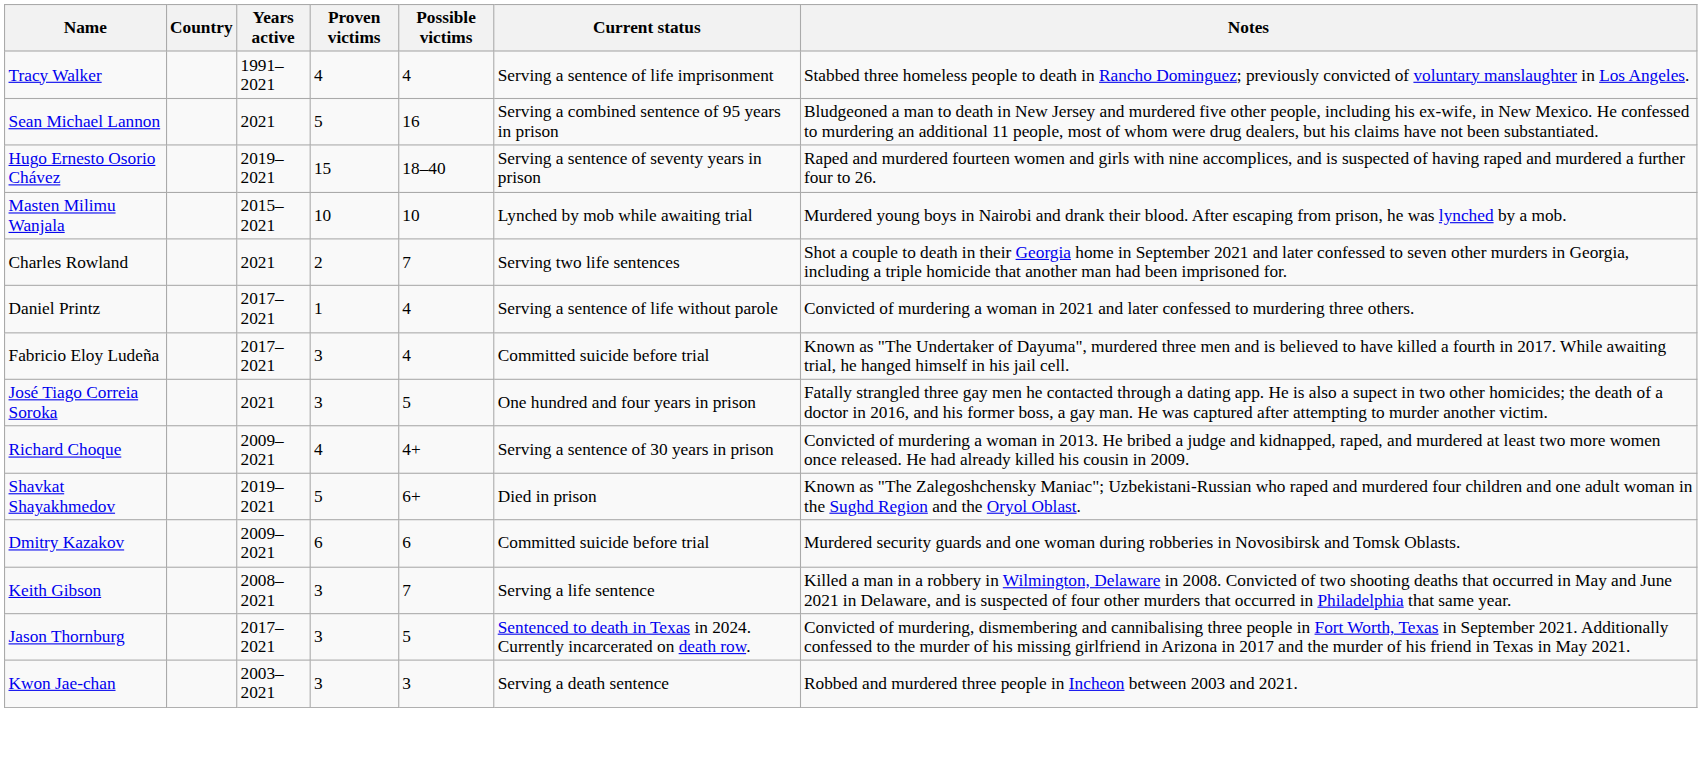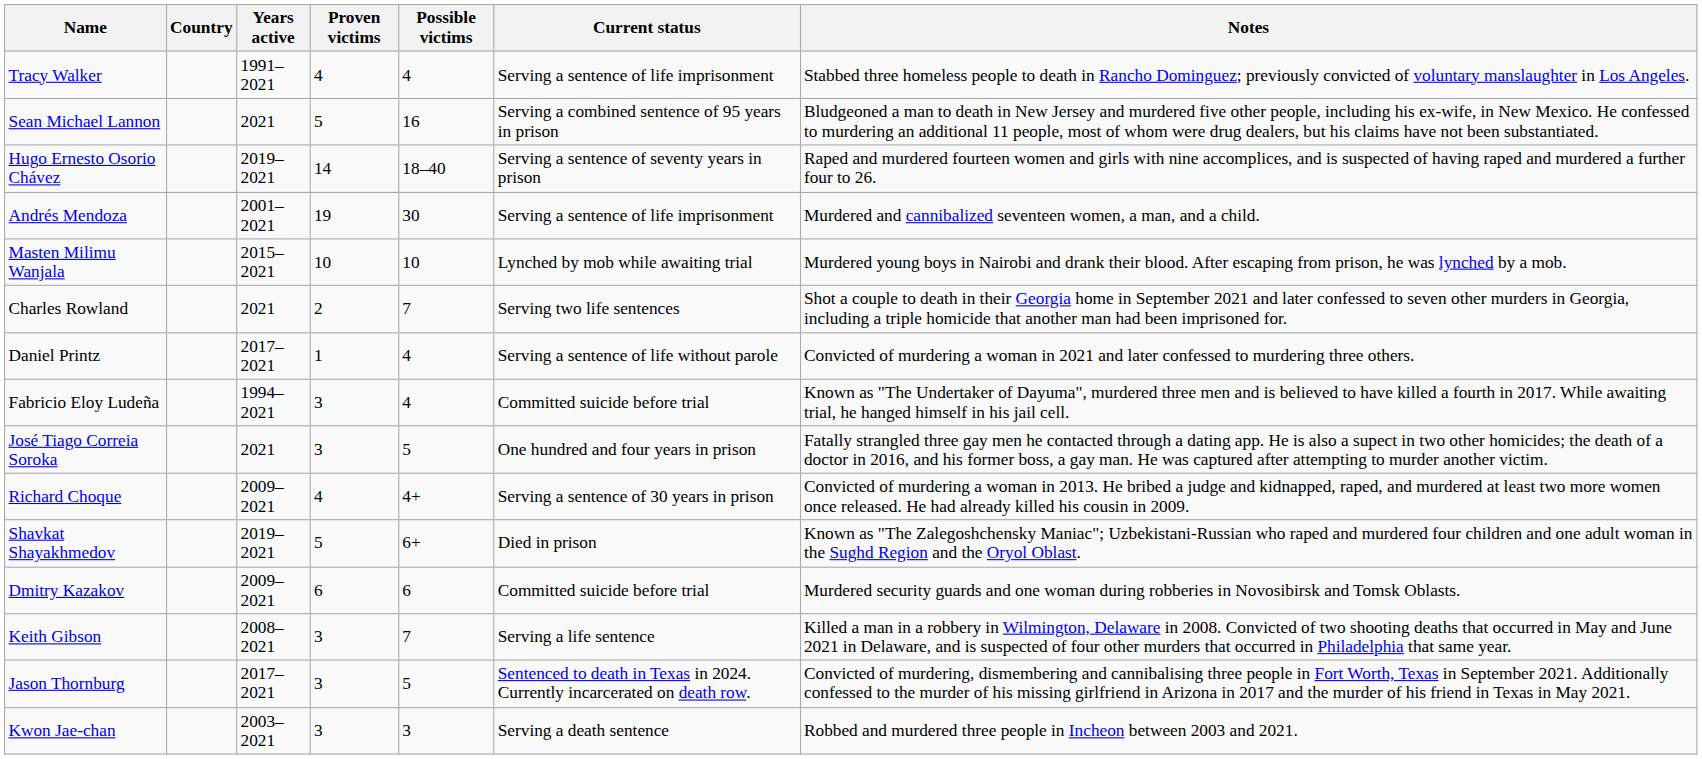Hugo Ernesto Osorio Chávez | Proven victims: 15 -> 14
+ row: Andrés Mendoza | 2001–2021 | 19 | 30 | Serving a sentence of life imprisonment | Murdered and cannibalized seventeen women, a man, and a child.
Fabricio Eloy Ludeña | Years active: 2017–2021 -> 1994–2021
